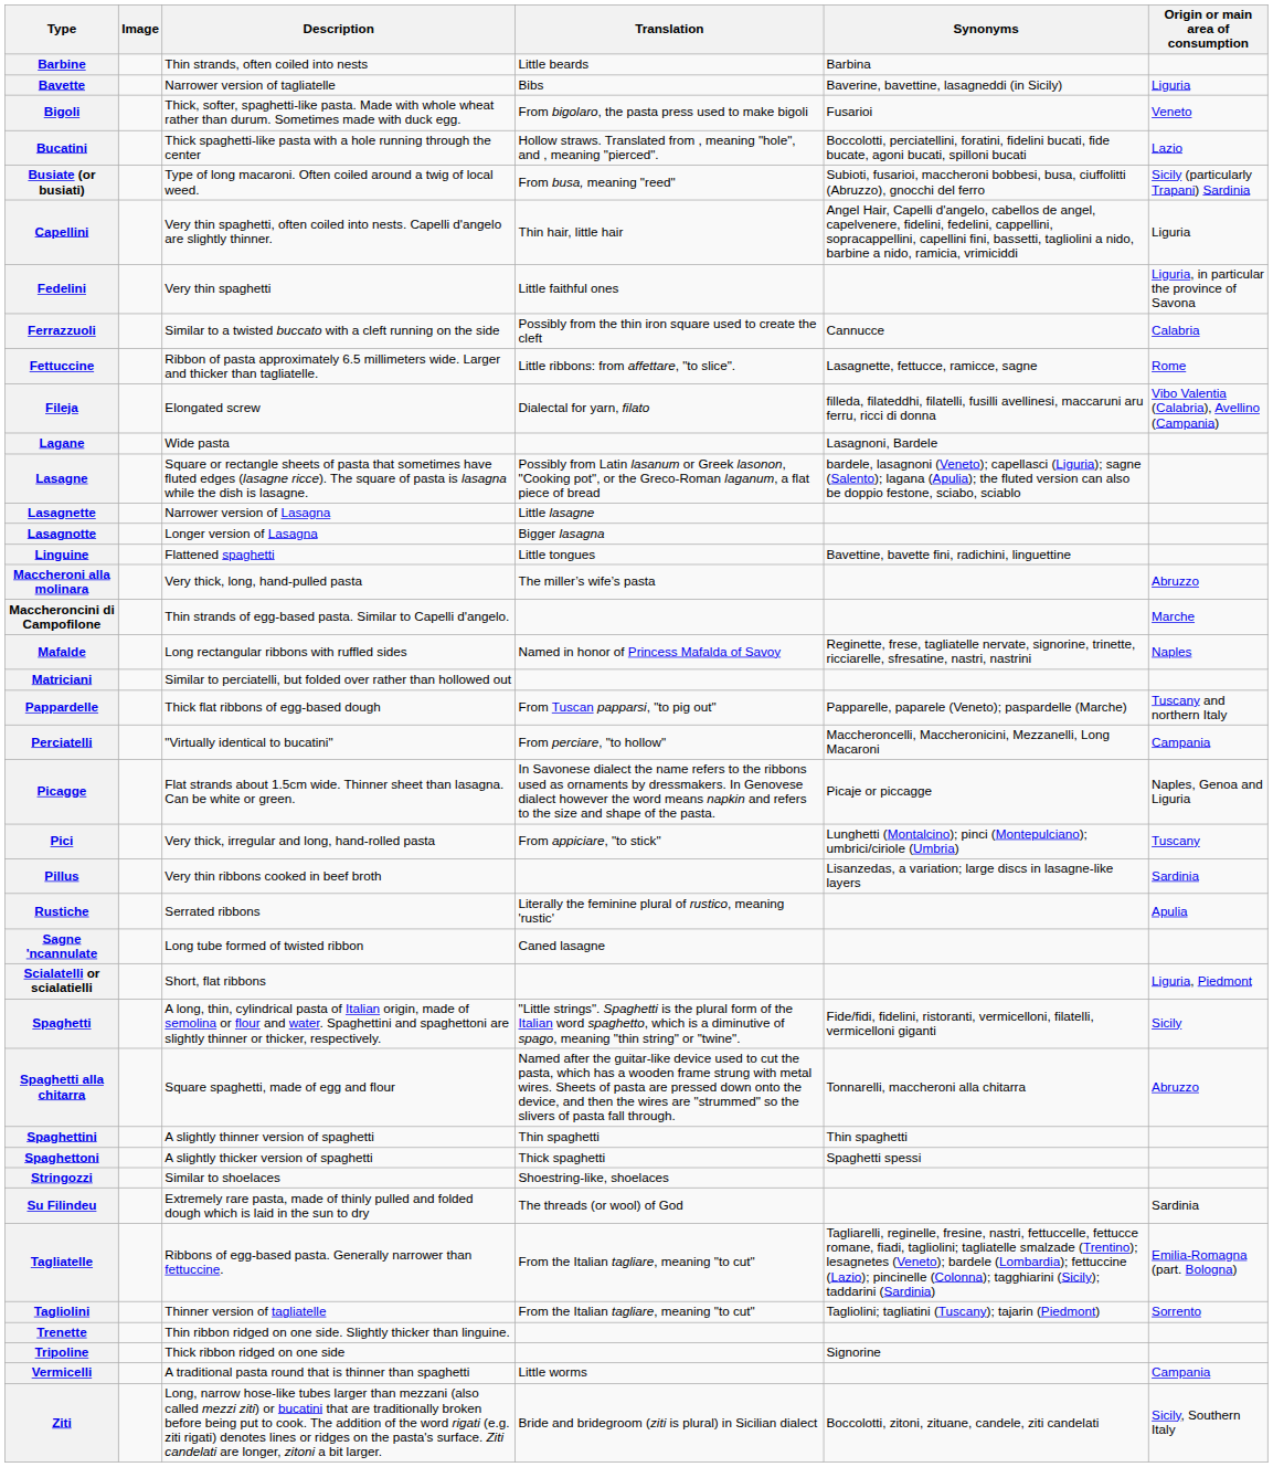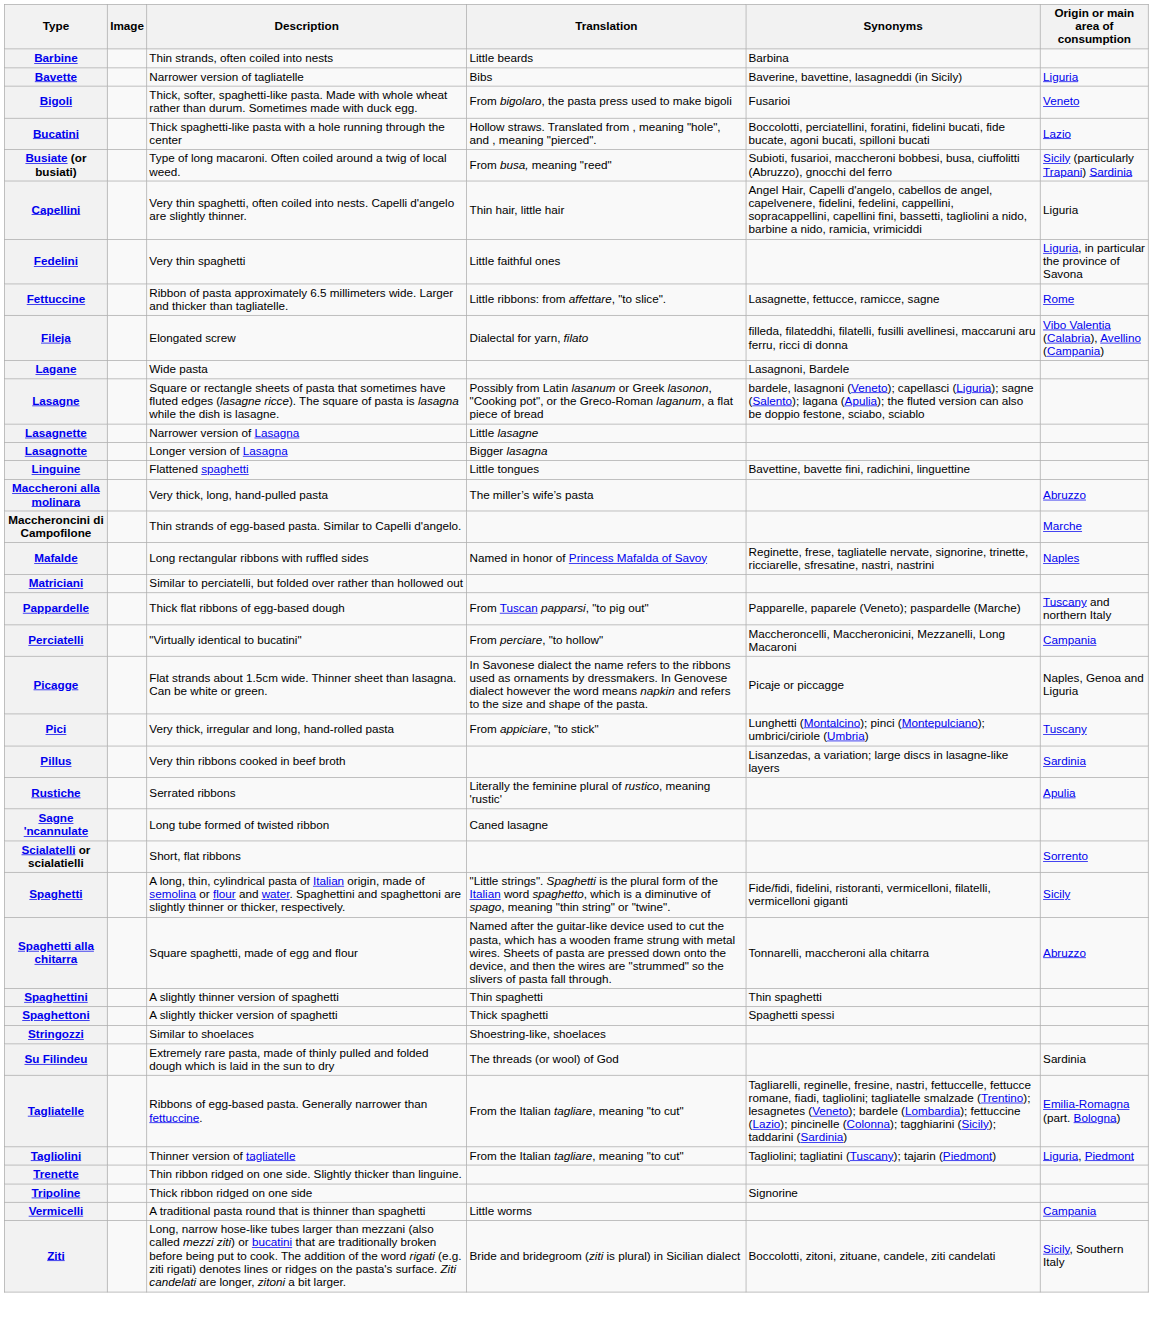- row: Ferrazzuoli | Similar to a twisted buccato with a cleft running on the side | Possibly from the thin iron square used to create the cleft | Cannucce | Calabria
Scialatelli or scialatielli | Origin or main area of consumption: Liguria, Piedmont -> Sorrento
Tagliolini | Origin or main area of consumption: Sorrento -> Liguria, Piedmont
